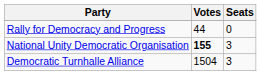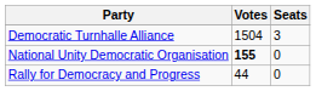rows swapped: Democratic Turnhalle Alliance <-> Rally for Democracy and Progress
National Unity Democratic Organisation | Seats: 3 -> 0
